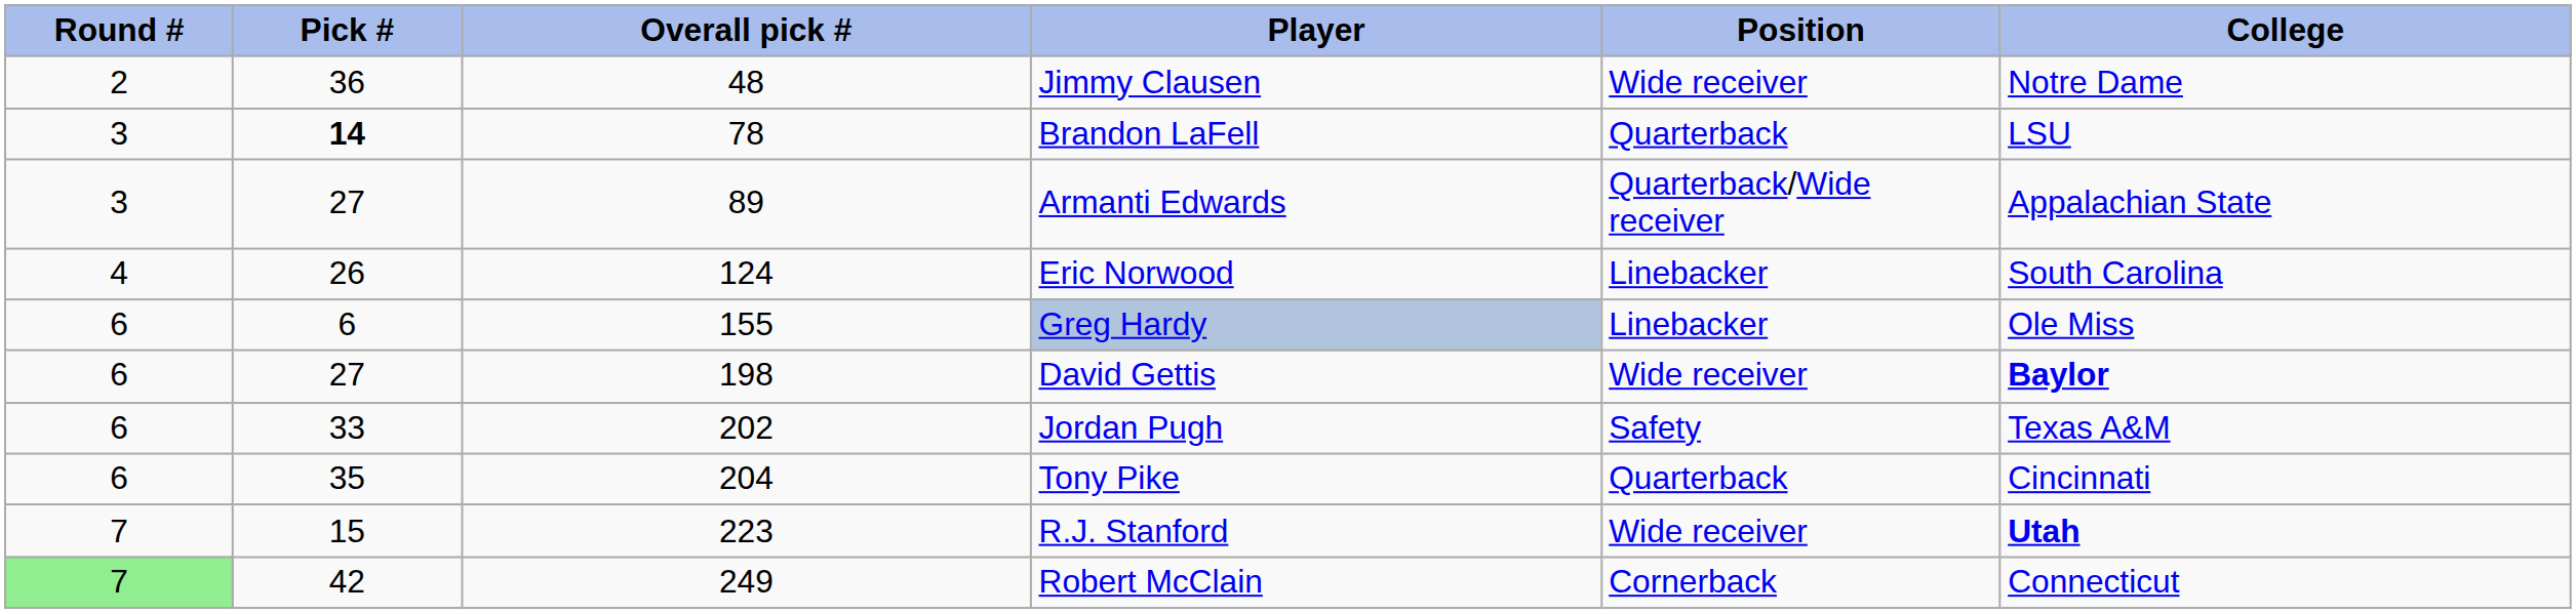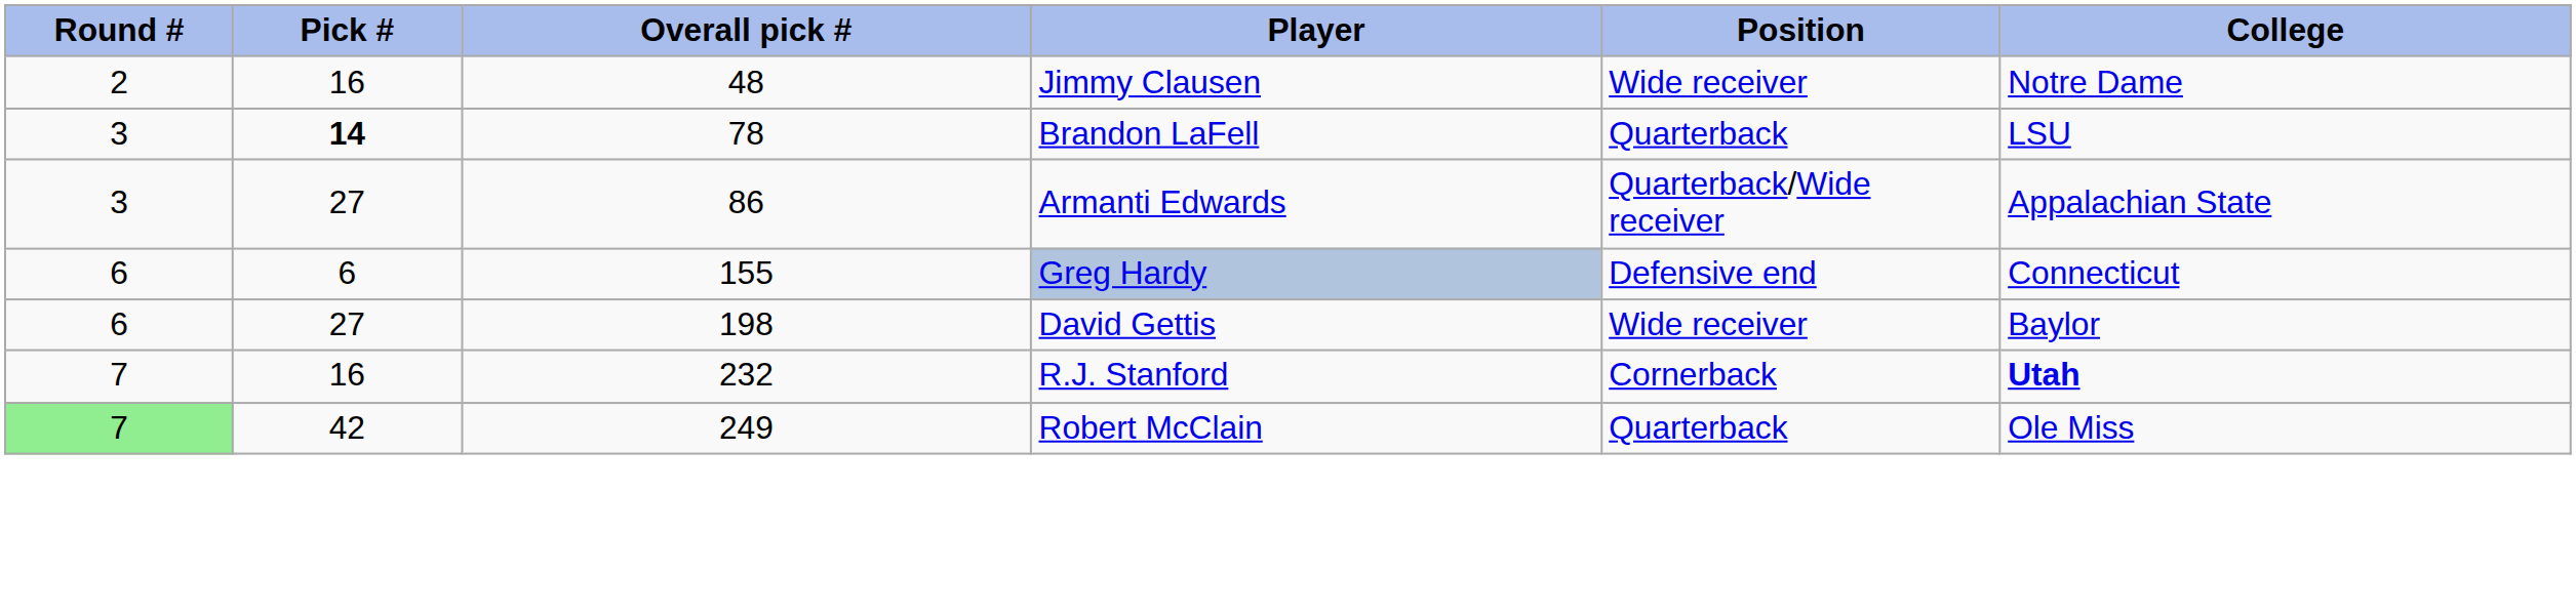Jimmy Clausen | Pick #: 36 -> 16
Armanti Edwards | Overall pick #: 89 -> 86
- row: 4 | 26 | 124 | Eric Norwood | Linebacker | South Carolina
Greg Hardy | Position: Linebacker -> Defensive end
Greg Hardy | College: Ole Miss -> Connecticut
David Gettis | College: bold -> normal
- row: 6 | 33 | 202 | Jordan Pugh | Safety | Texas A&M
- row: 6 | 35 | 204 | Tony Pike | Quarterback | Cincinnati
R.J. Stanford | Pick #: 15 -> 16
R.J. Stanford | Overall pick #: 223 -> 232
R.J. Stanford | Position: Wide receiver -> Cornerback
Robert McClain | Position: Cornerback -> Quarterback
Robert McClain | College: Connecticut -> Ole Miss
